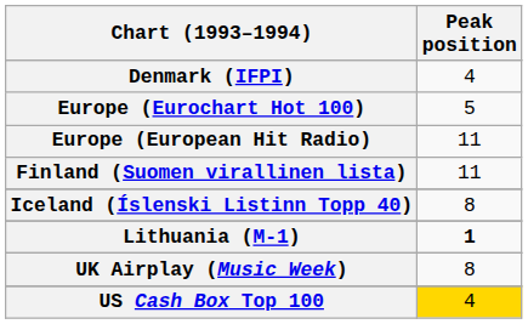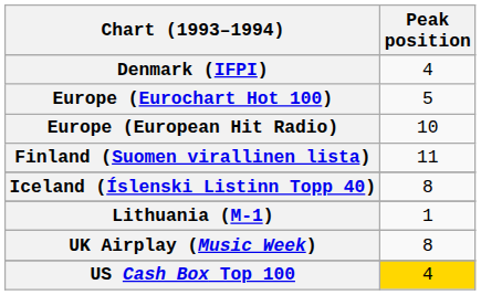Europe (European Hit Radio) | Peak position: 11 -> 10
Lithuania (M-1) | Peak position: bold -> normal
